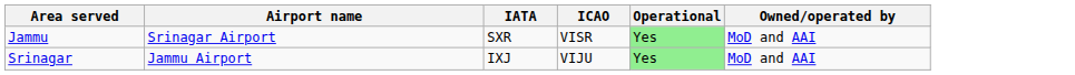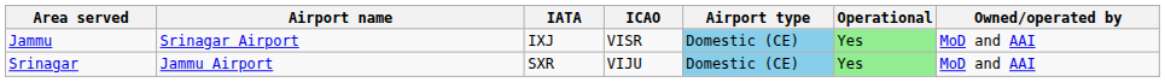+ column: Airport type | Domestic (CE) | Domestic (CE)
Jammu | IATA: SXR -> IXJ
Srinagar | IATA: IXJ -> SXR
